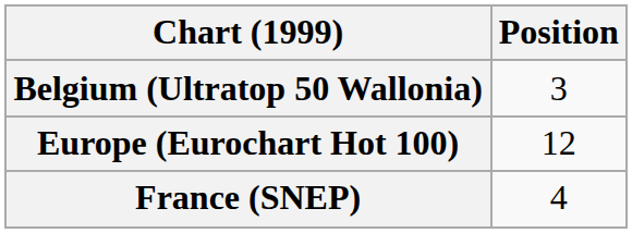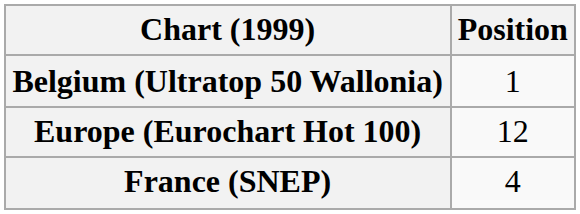Belgium (Ultratop 50 Wallonia) | Position: 3 -> 1
